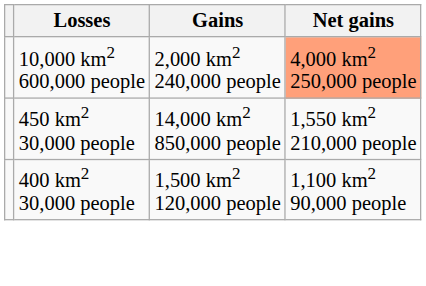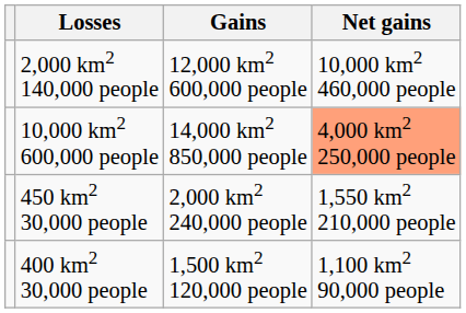+ row: 2,000 km2 140,000 people | 12,000 km2 600,000 people | 10,000 km2 460,000 people
10,000 km2 600,000 people | Gains: 2,000 km2 240,000 people -> 14,000 km2 850,000 people
450 km2 30,000 people | Gains: 14,000 km2 850,000 people -> 2,000 km2 240,000 people
